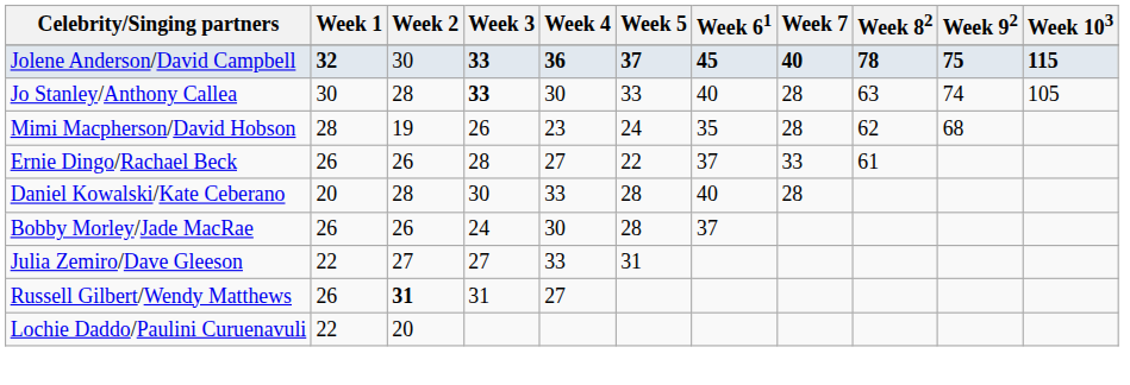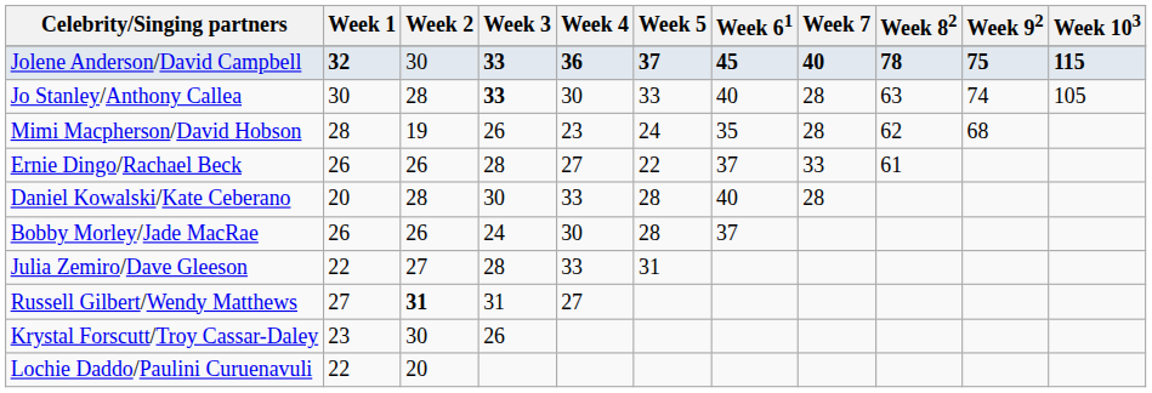Julia Zemiro/Dave Gleeson | Week 3: 27 -> 28
Russell Gilbert/Wendy Matthews | Week 1: 26 -> 27
+ row: Krystal Forscutt/Troy Cassar-Daley | 23 | 30 | 26
